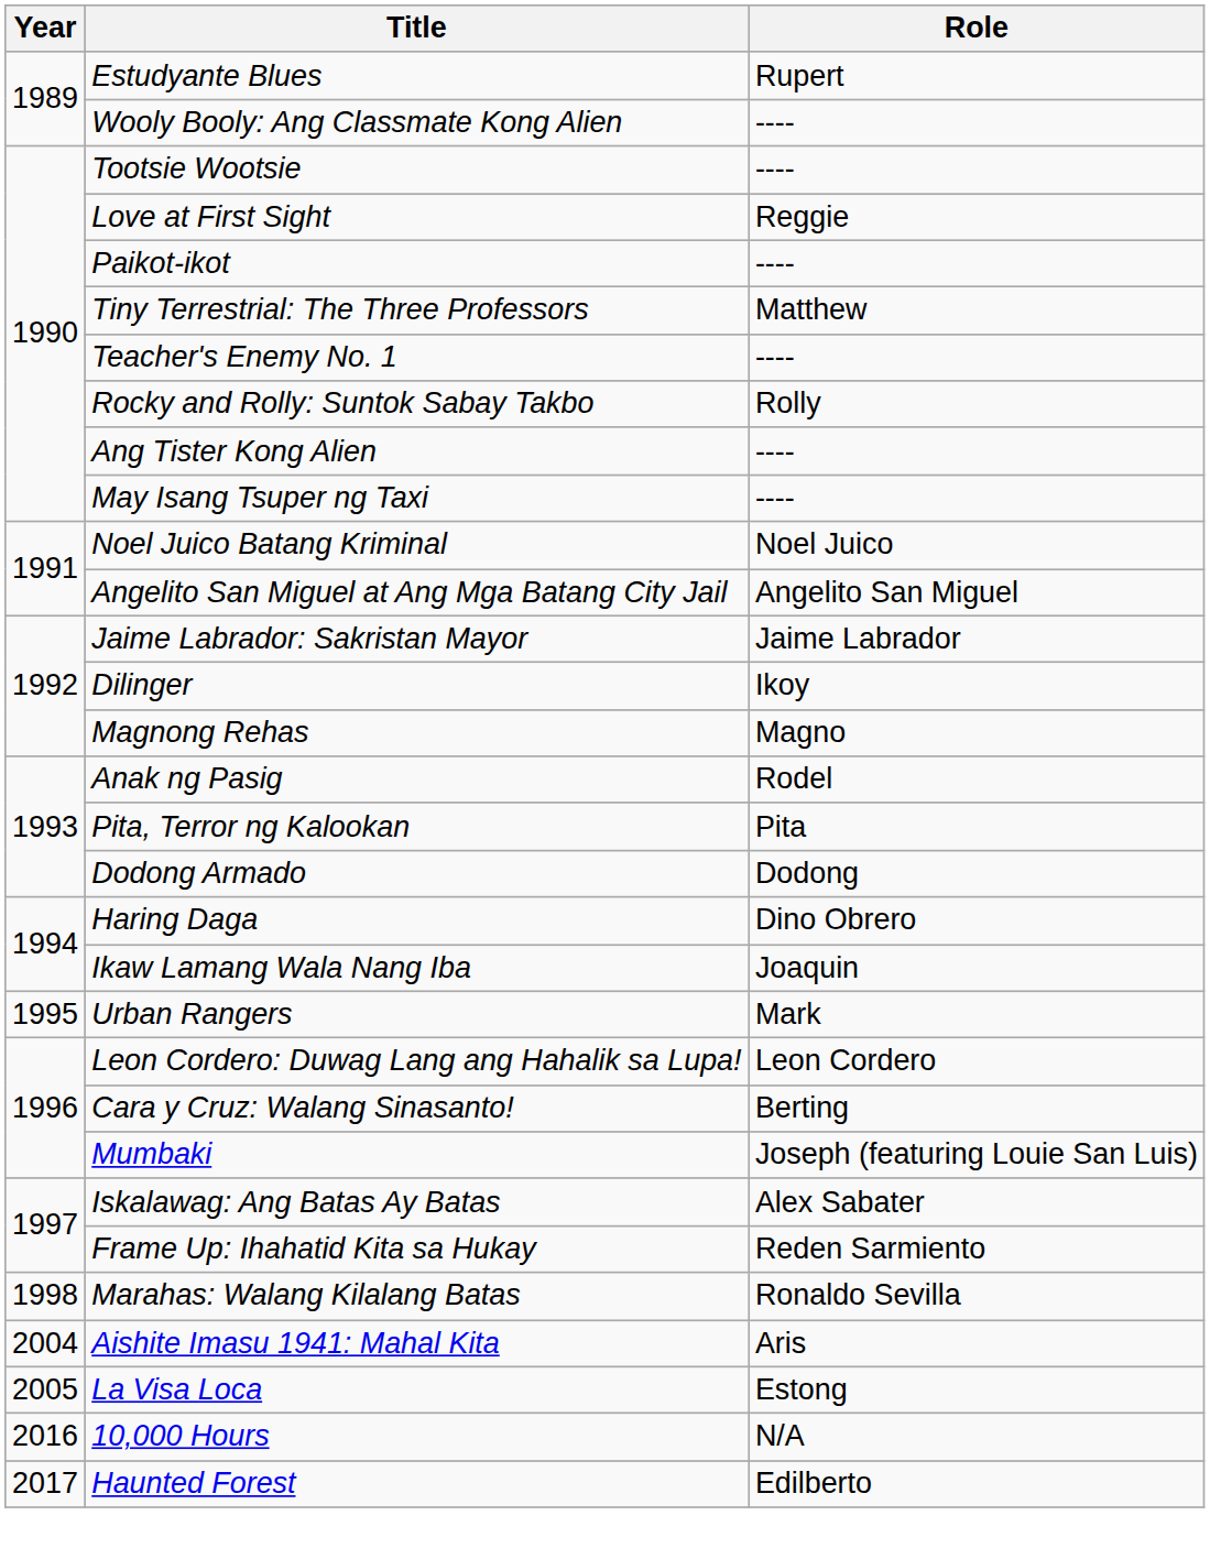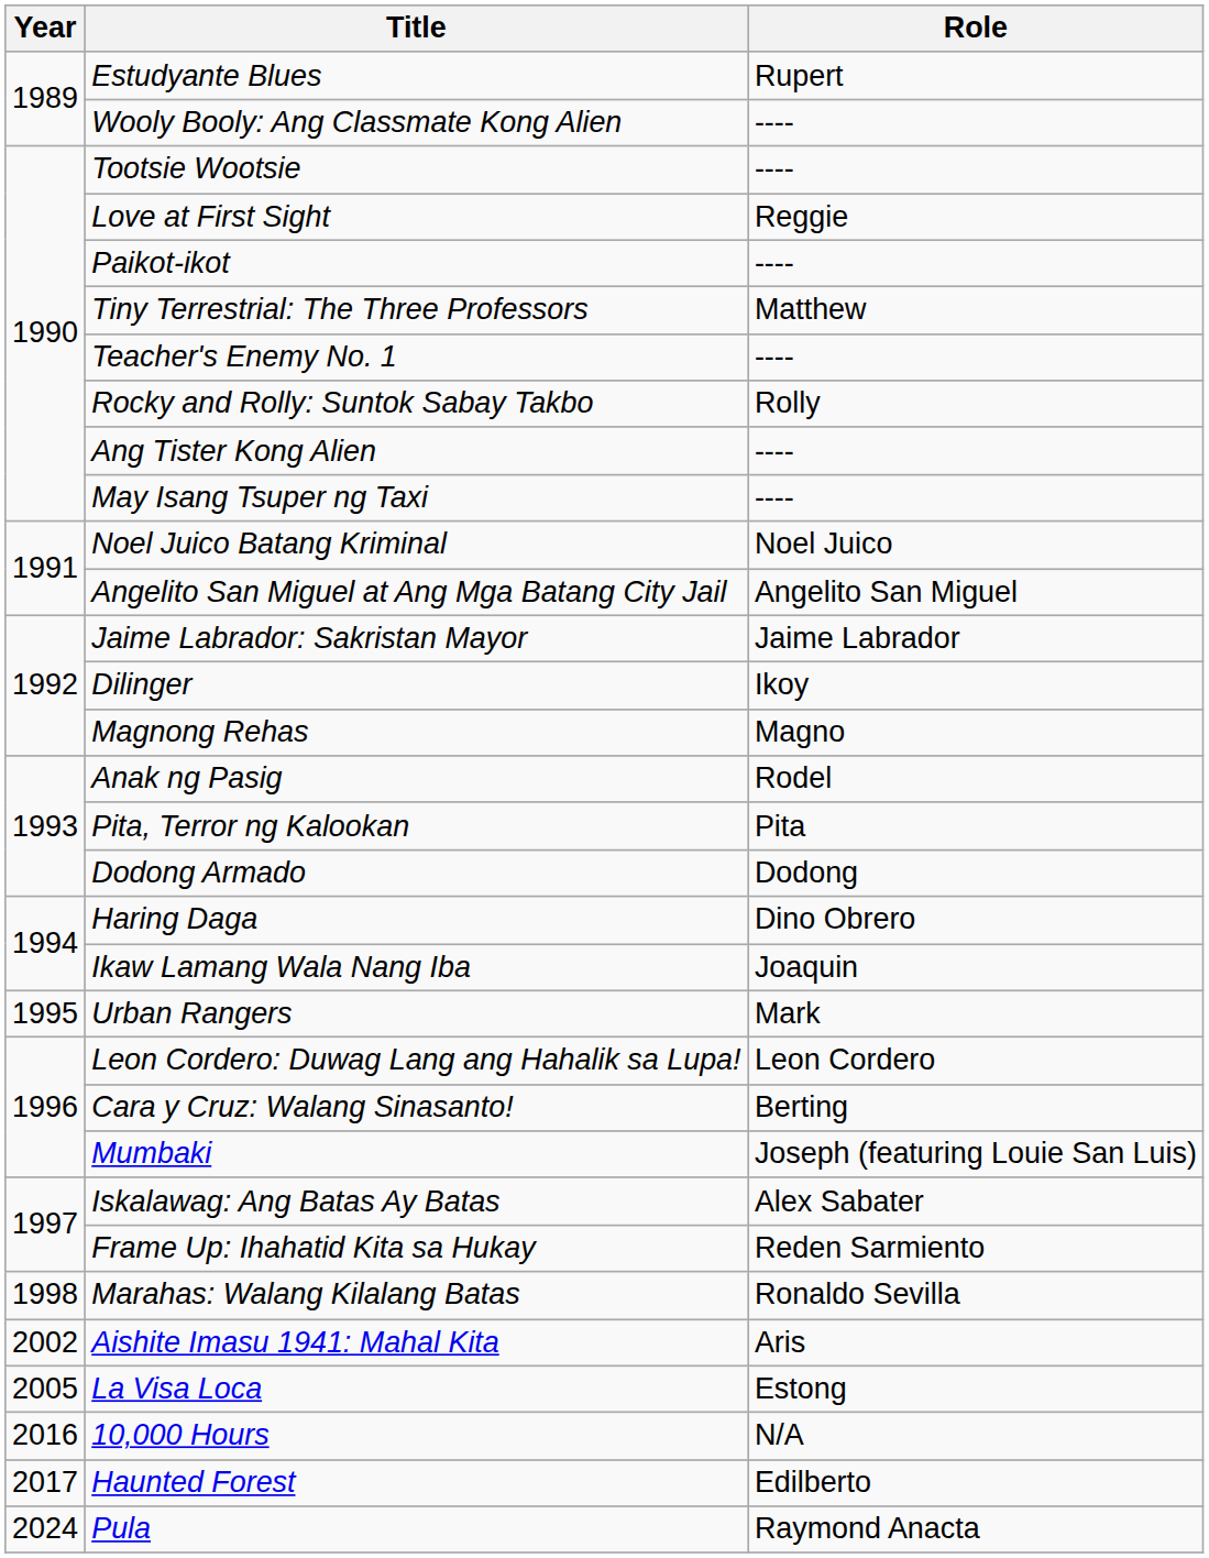Aishite Imasu 1941: Mahal Kita | Year: 2004 -> 2002
+ row: 2024 | Pula | Raymond Anacta
